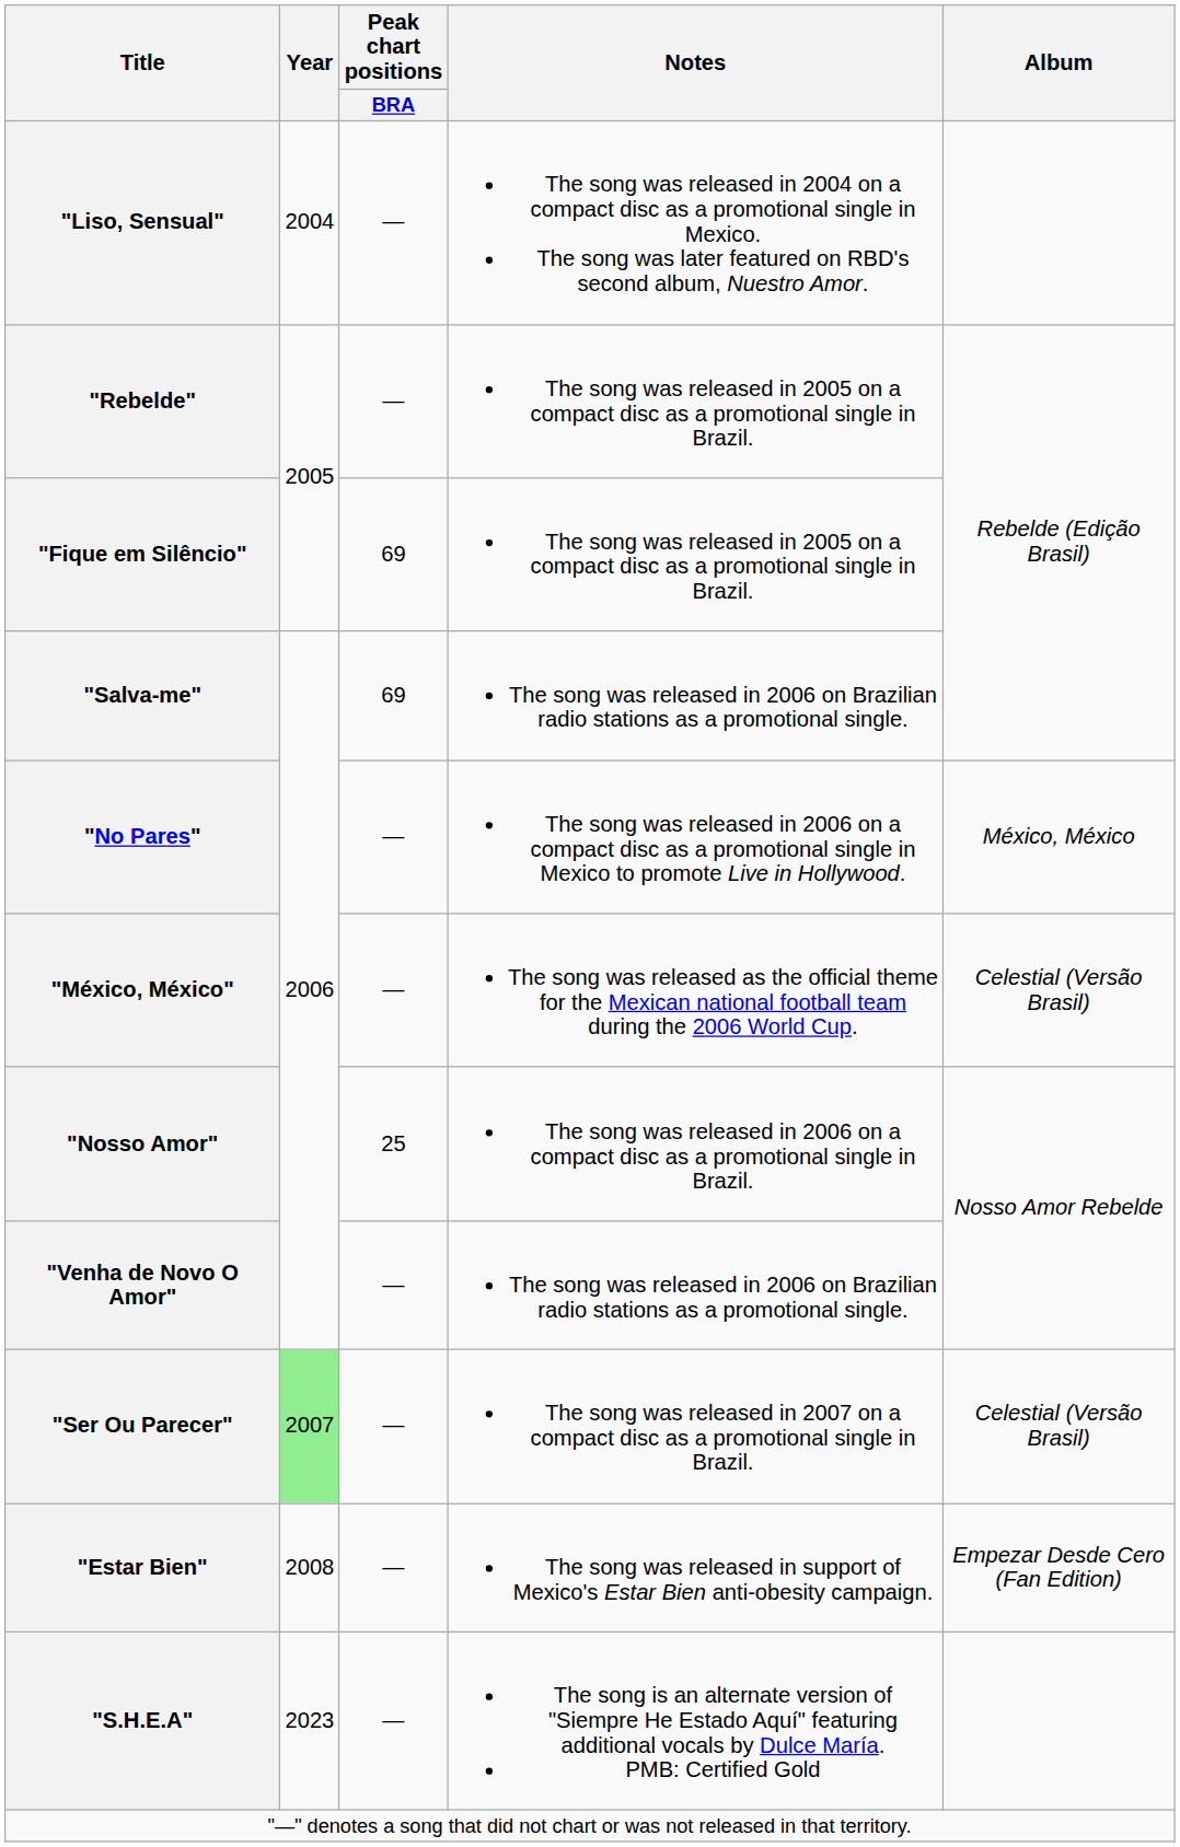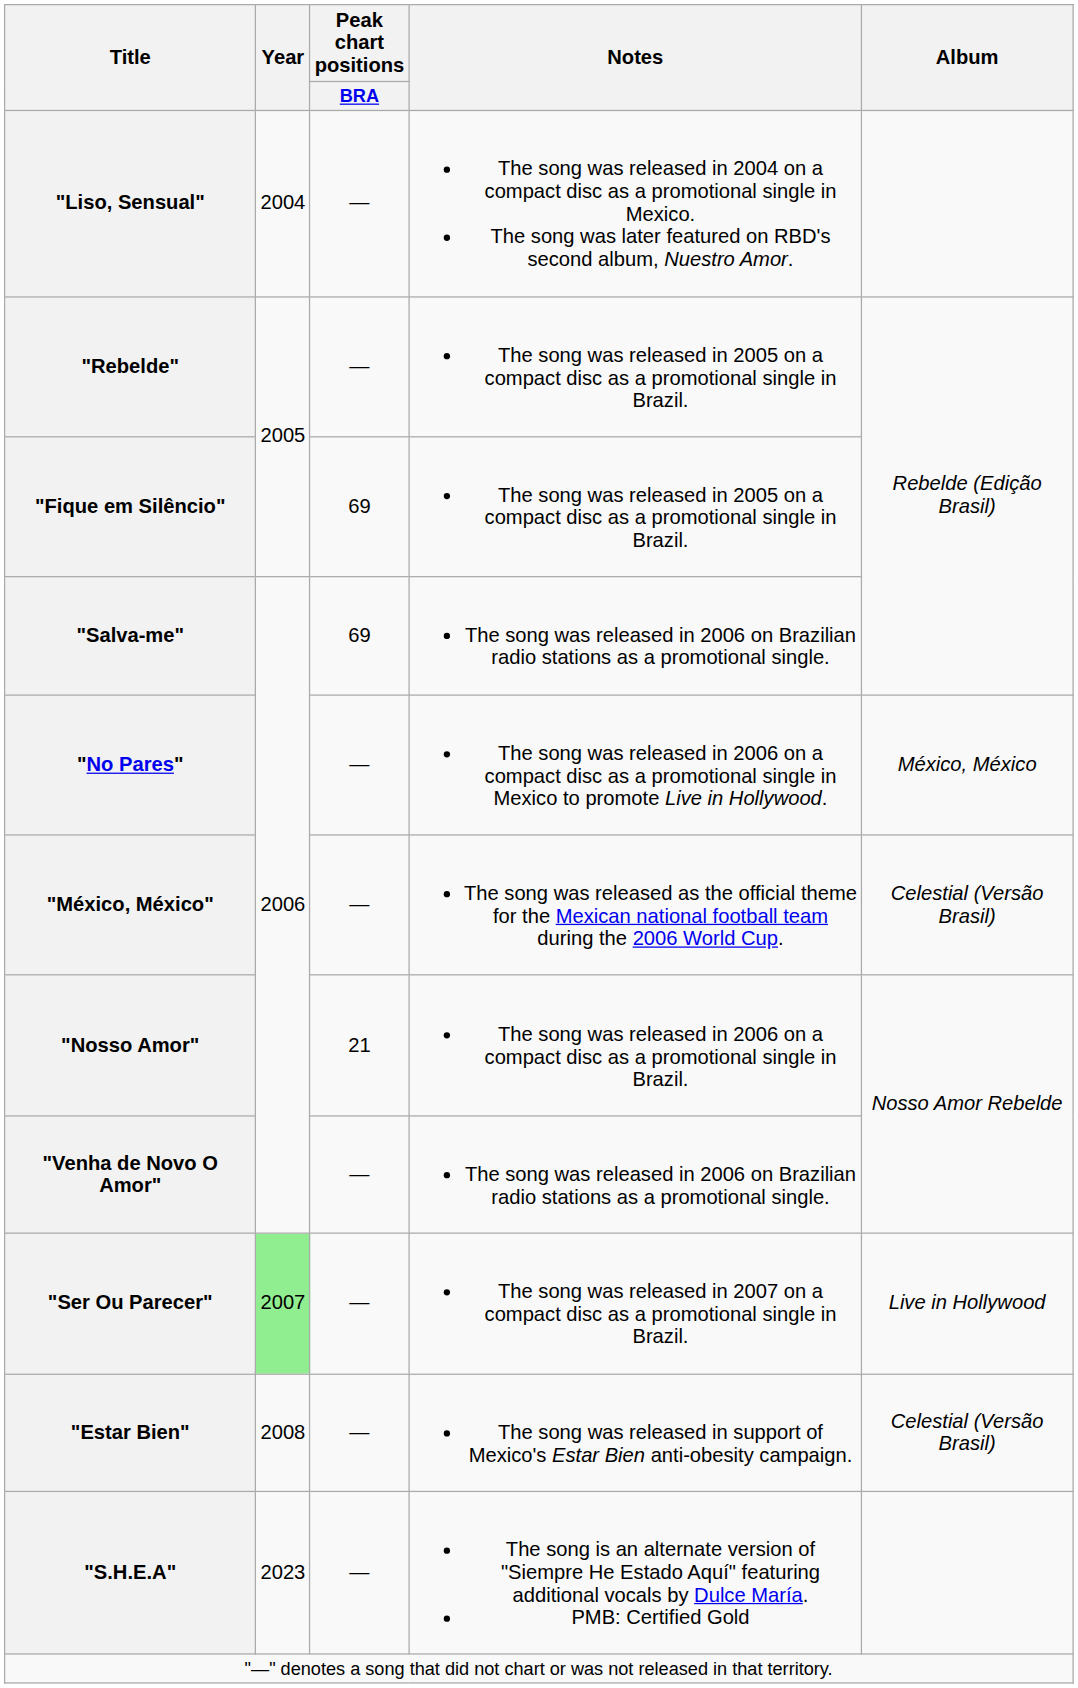"Nosso Amor" | Peak chart positions / BRA: 25 -> 21
"Ser Ou Parecer" | Album: Celestial (Versão Brasil) -> Live in Hollywood
"Estar Bien" | Album: Empezar Desde Cero (Fan Edition) -> Celestial (Versão Brasil)
